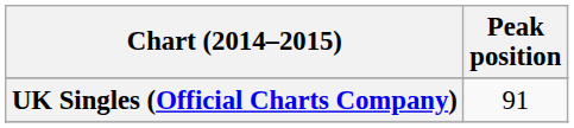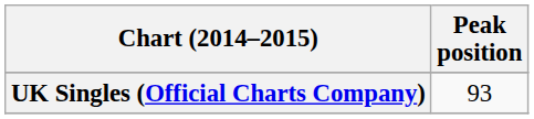UK Singles (Official Charts Company) | Peak position: 91 -> 93
